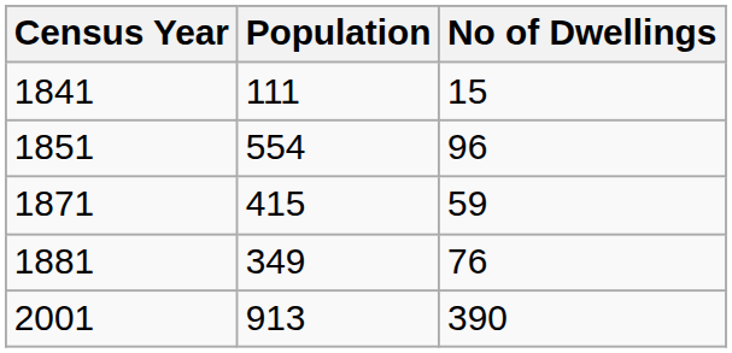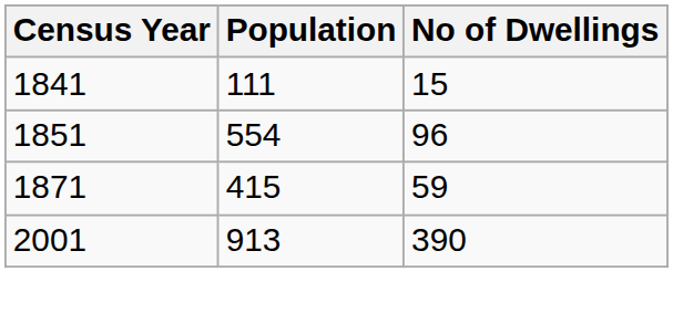- row: 1881 | 349 | 76
